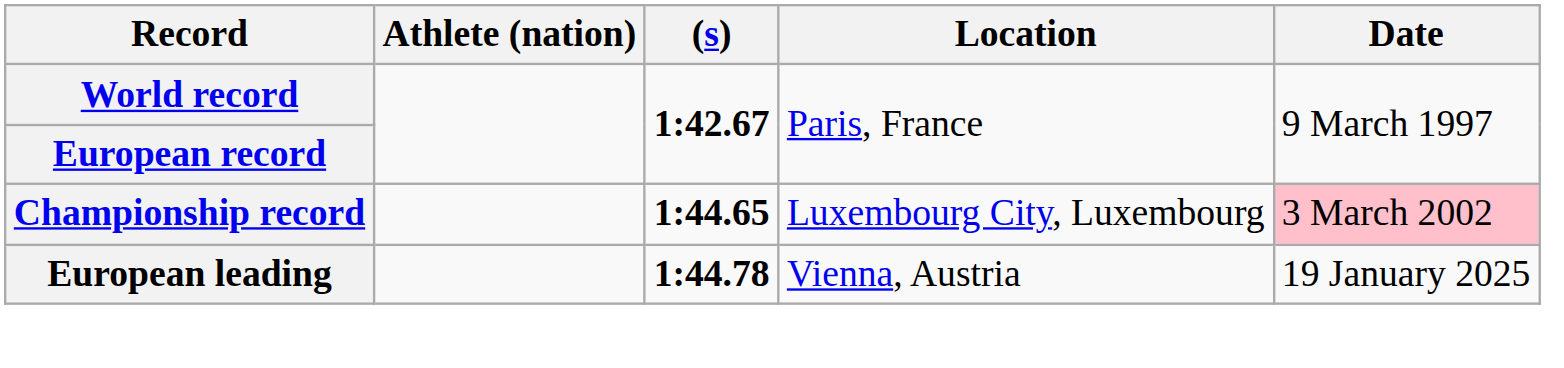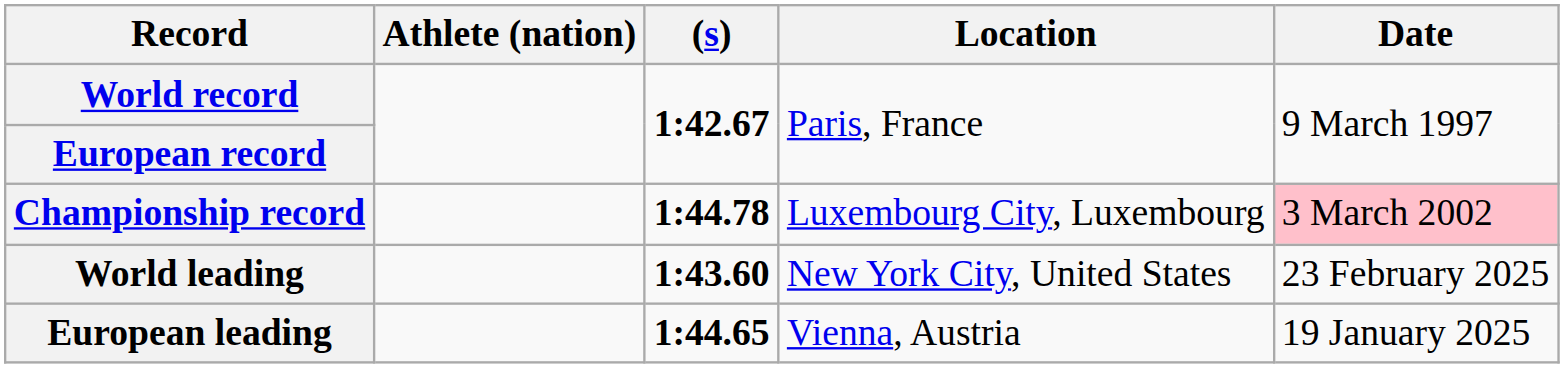Championship record | (s): 1:44.65 -> 1:44.78
+ row: World leading | 1:43.60 | New York City, United States | 23 February 2025
European leading | (s): 1:44.78 -> 1:44.65
